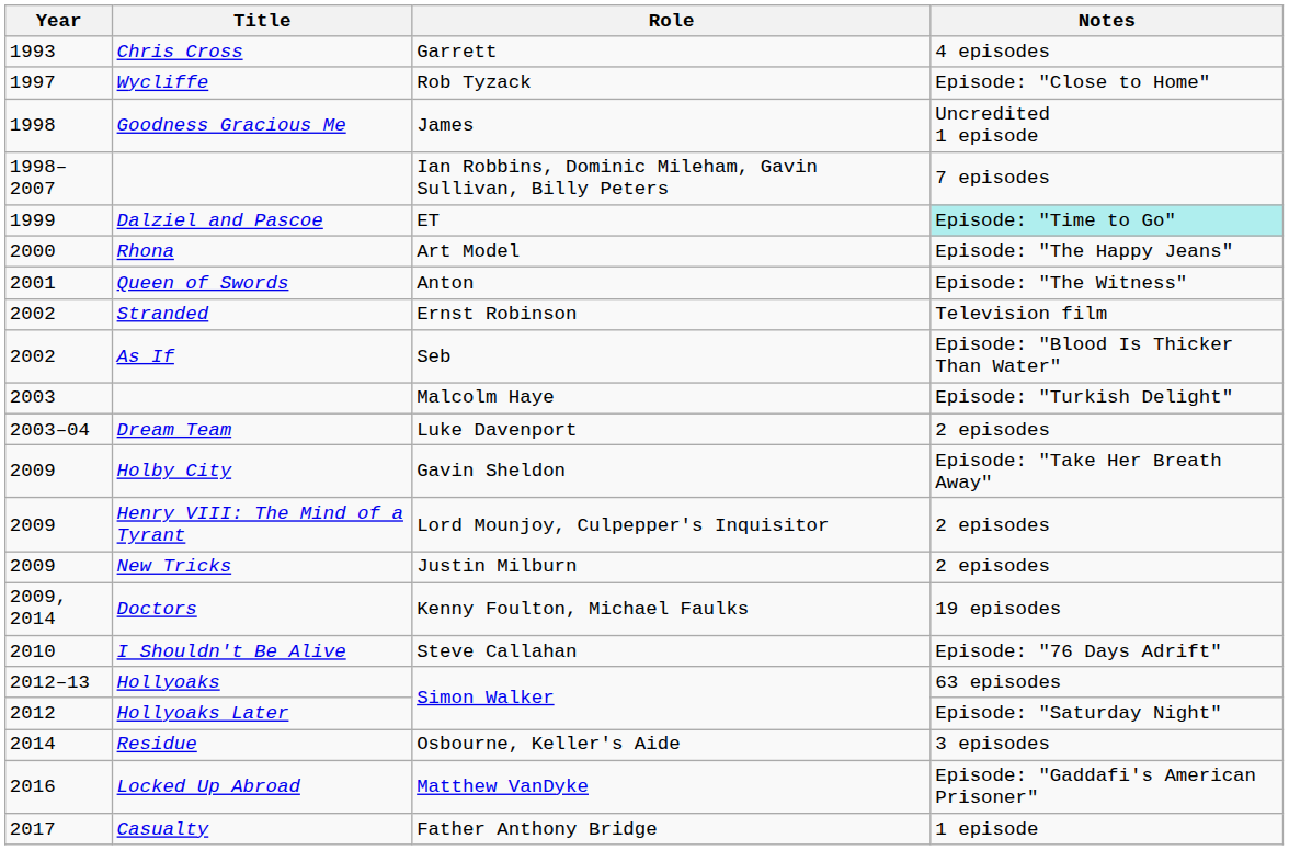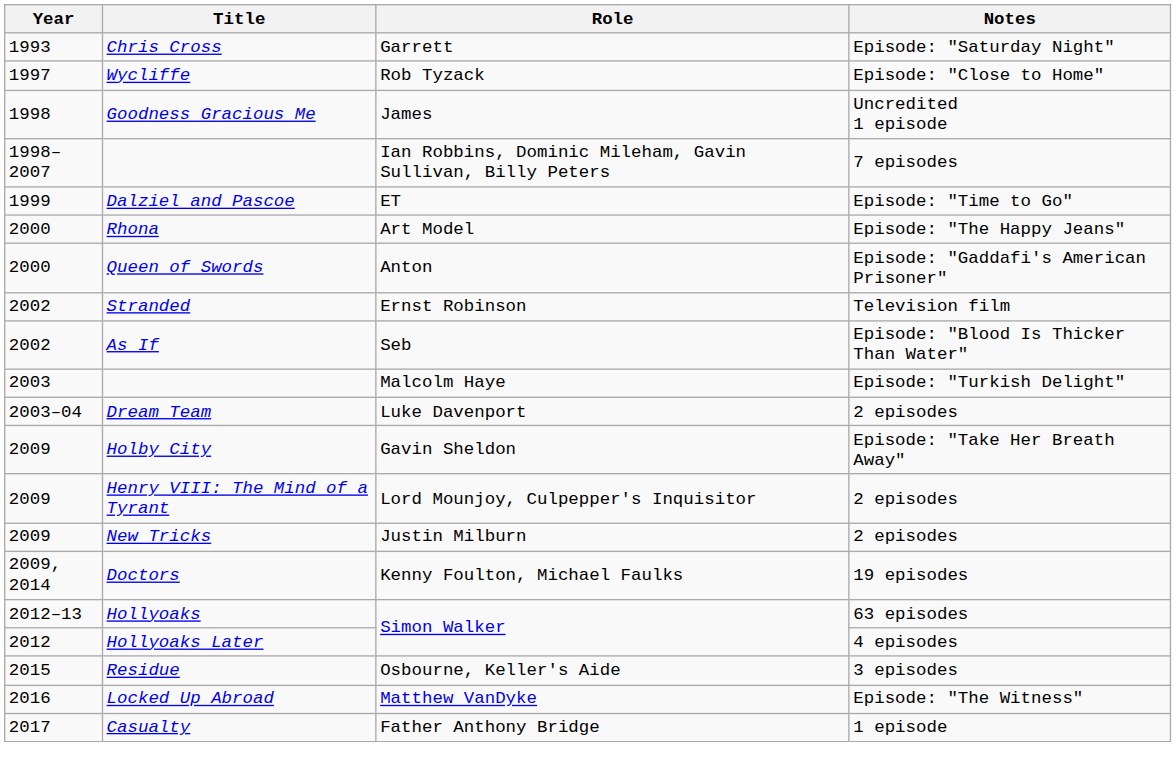Chris Cross | Notes: 4 episodes -> Episode: "Saturday Night"
Dalziel and Pascoe | Notes: paleturquoise background -> no background
Queen of Swords | Year: 2001 -> 2000
Queen of Swords | Notes: Episode: "The Witness" -> Episode: "Gaddafi's American Prisoner"
- row: 2010 | I Shouldn't Be Alive | Steve Callahan | Episode: "76 Days Adrift"
Hollyoaks Later | Notes: Episode: "Saturday Night" -> 4 episodes
Residue | Year: 2014 -> 2015
Locked Up Abroad | Notes: Episode: "Gaddafi's American Prisoner" -> Episode: "The Witness"
